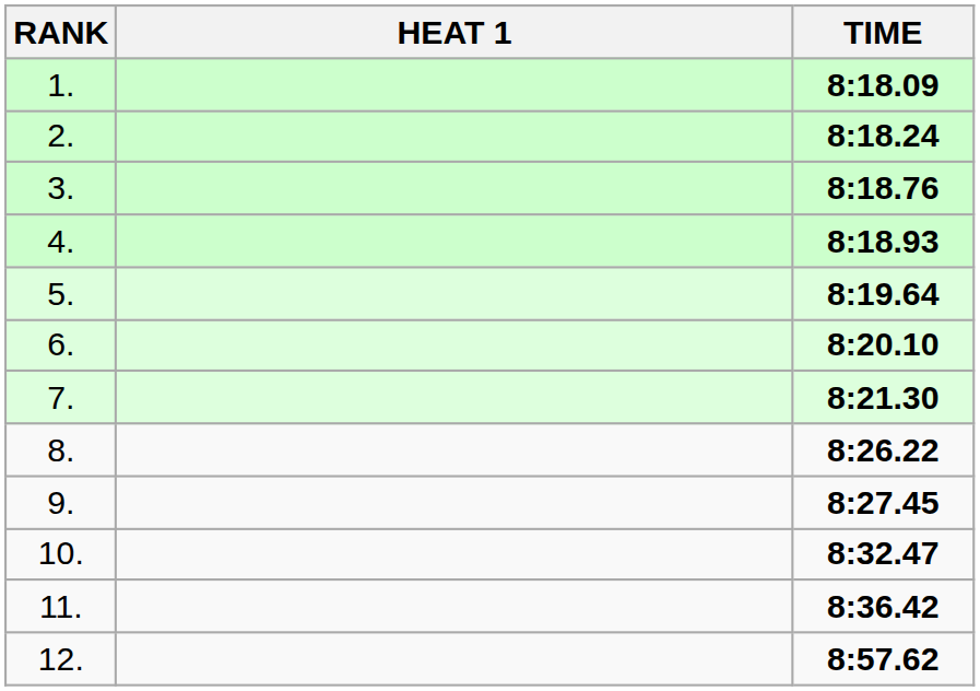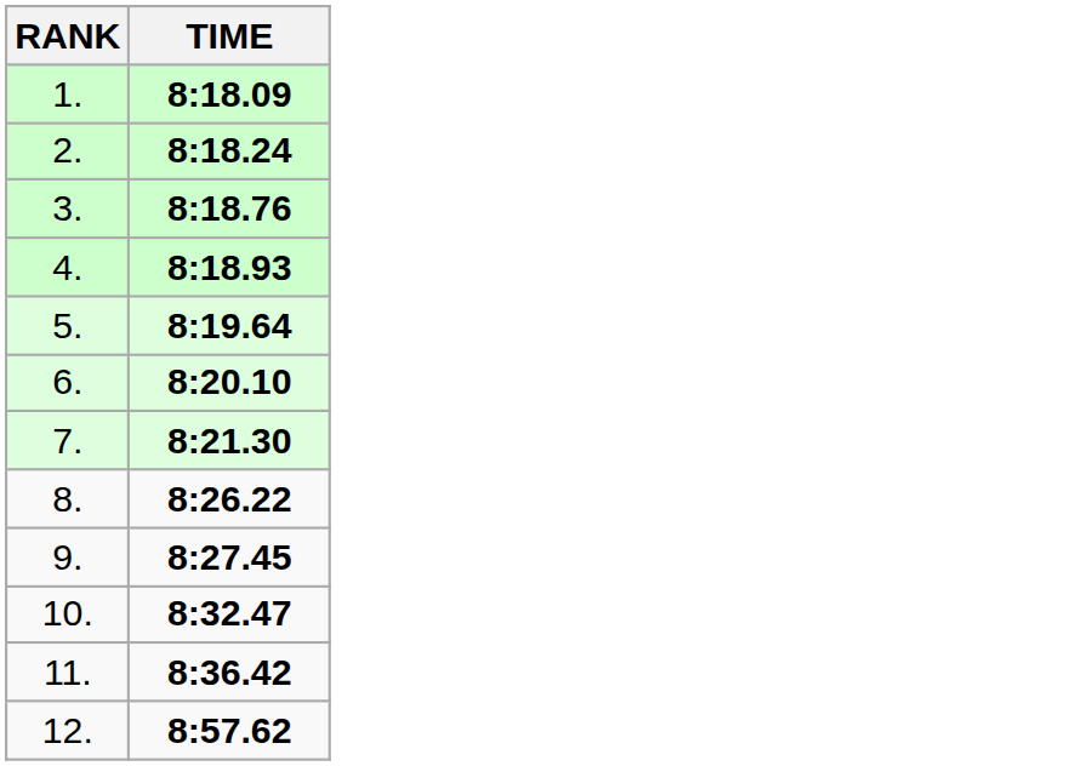- column: HEAT 1
